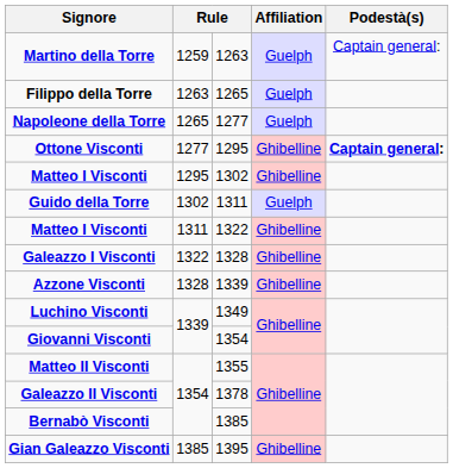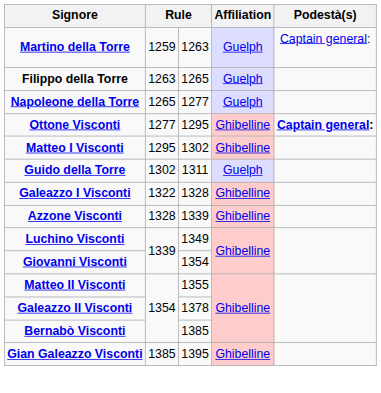- row: Matteo I Visconti | 1311 | 1322 | Ghibelline
